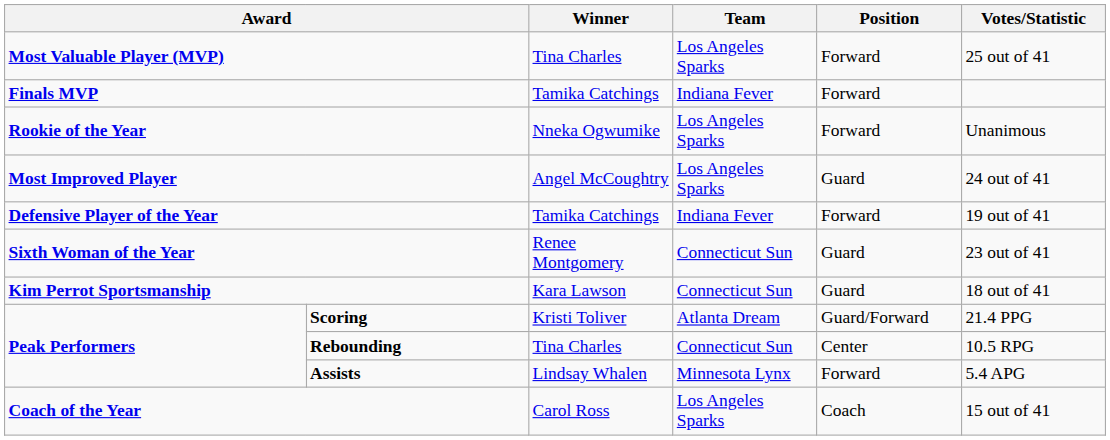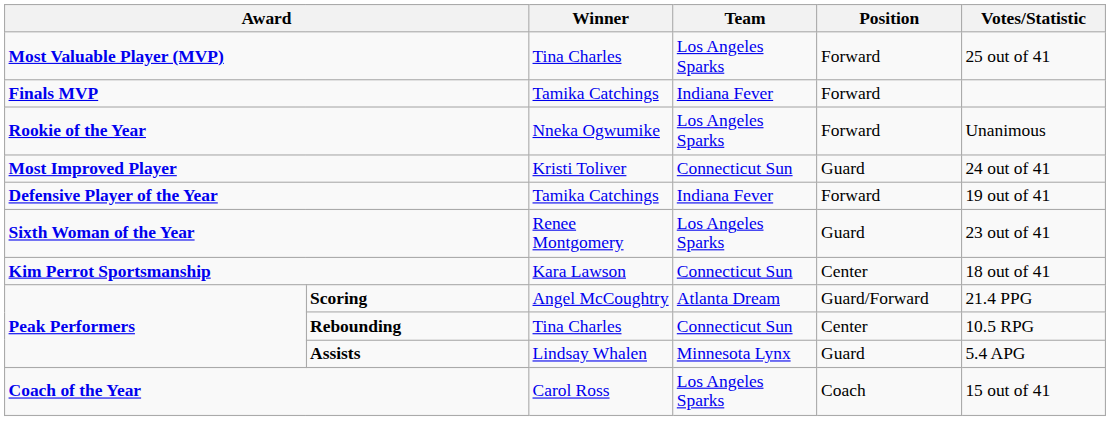Most Improved Player | Winner: Angel McCoughtry -> Kristi Toliver
Most Improved Player | Team: Los Angeles Sparks -> Connecticut Sun
Sixth Woman of the Year | Team: Connecticut Sun -> Los Angeles Sparks
Kim Perrot Sportsmanship | Position: Guard -> Center
Scoring | Winner: Kristi Toliver -> Angel McCoughtry
Assists | Position: Forward -> Guard
